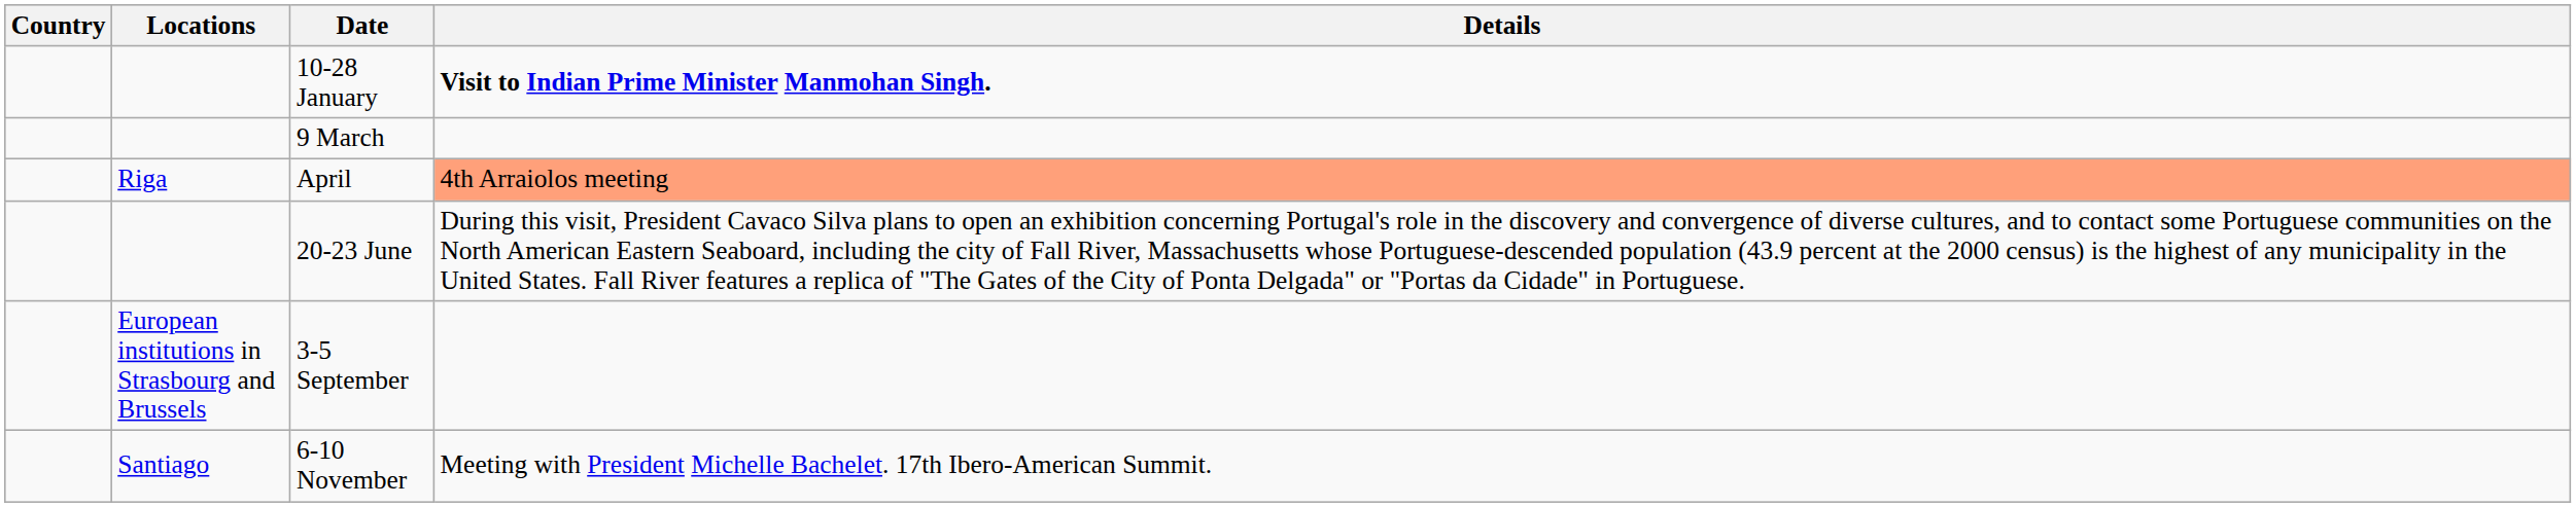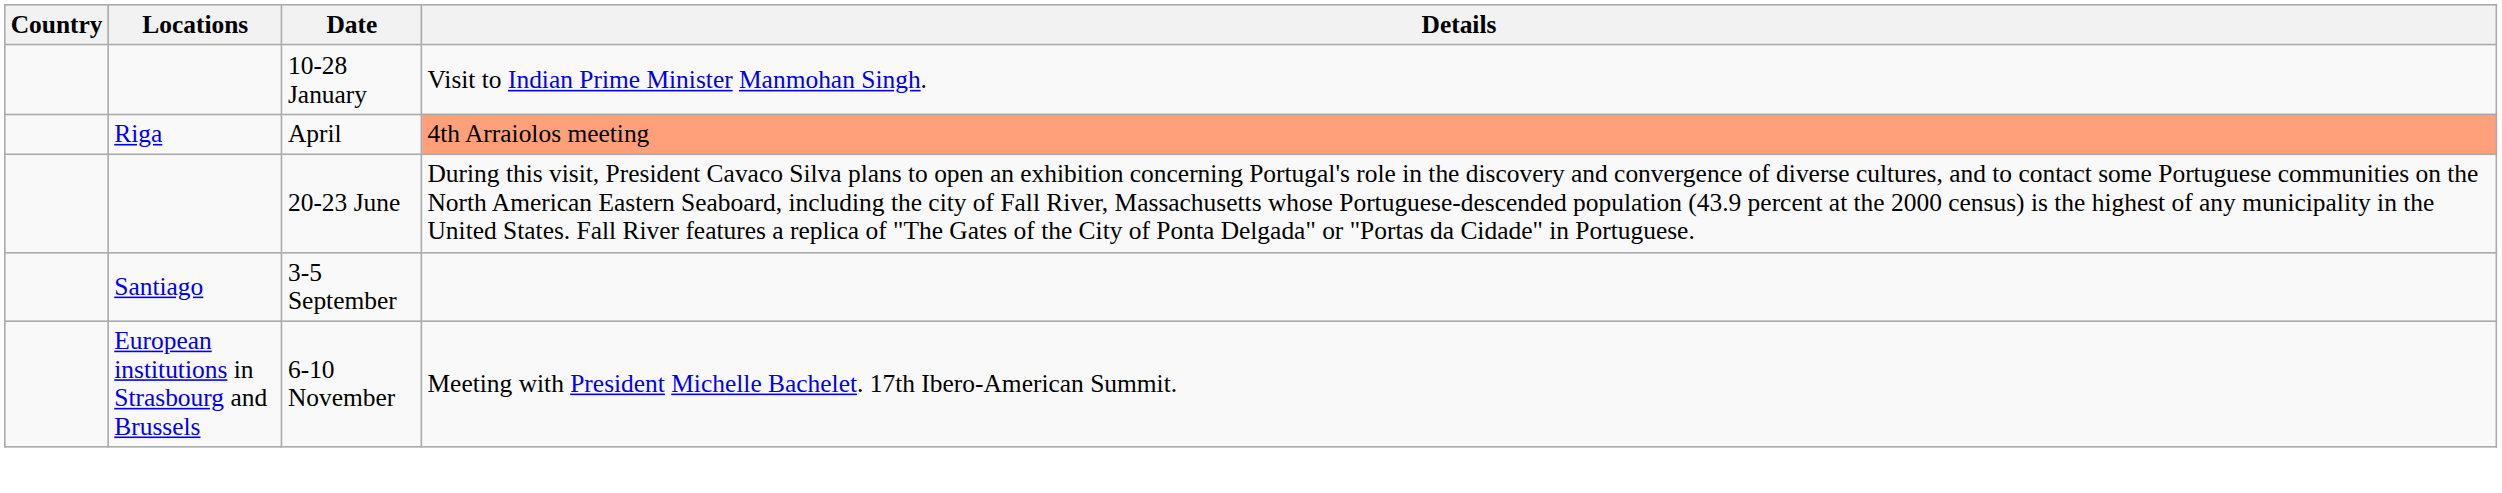10-28 January | Details: bold -> normal
- row: 9 March
3-5 September | Locations: European institutions in Strasbourg and Brussels -> Santiago
6-10 November | Locations: Santiago -> European institutions in Strasbourg and Brussels
